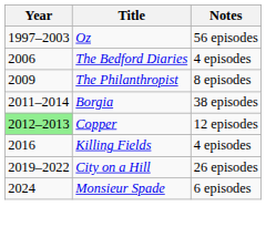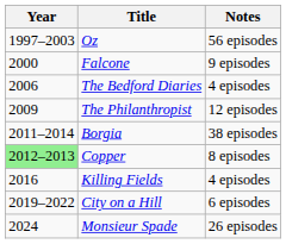+ row: 2000 | Falcone | 9 episodes
The Philanthropist | Notes: 8 episodes -> 12 episodes
Copper | Notes: 12 episodes -> 8 episodes
City on a Hill | Notes: 26 episodes -> 6 episodes
Monsieur Spade | Notes: 6 episodes -> 26 episodes
